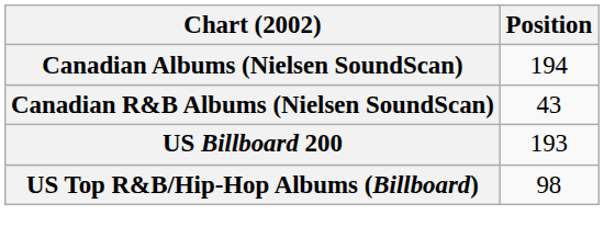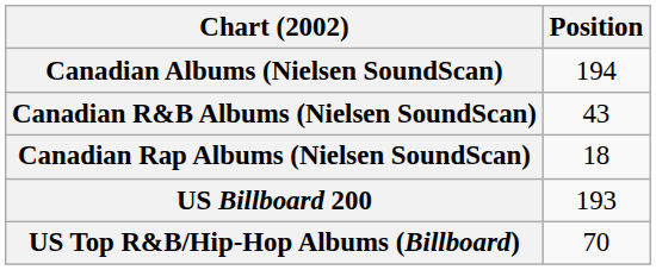+ row: Canadian Rap Albums (Nielsen SoundScan) | 18
US Top R&B/Hip-Hop Albums (Billboard) | Position: 98 -> 70
